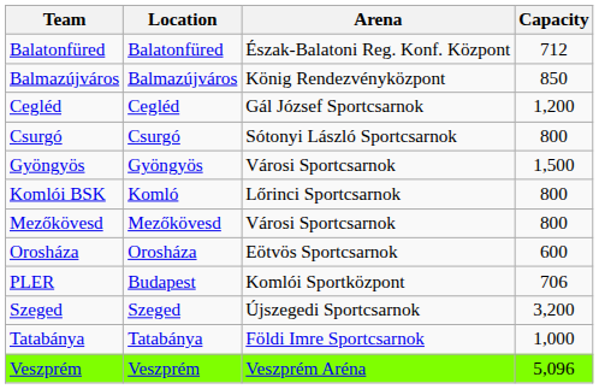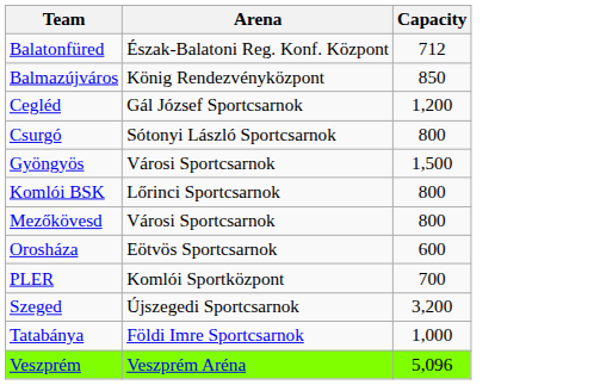- column: Location | Balatonfüred | Balmazújváros | Cegléd | Csurgó | Gyöngyös | Komló | Mezőkövesd | Orosháza | Budapest | Szeged | Tatabánya | Veszprém
PLER | Capacity: 706 -> 700
